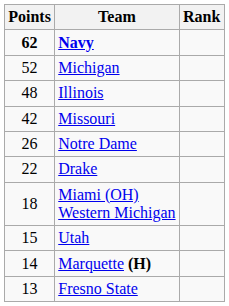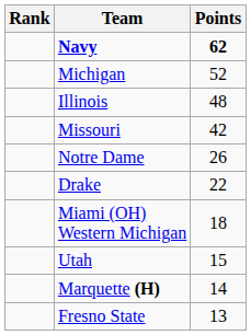columns swapped: Rank <-> Points
